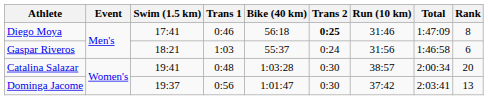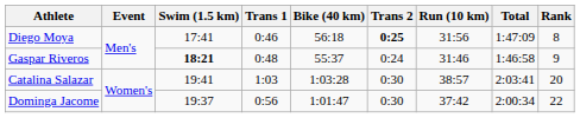Diego Moya | Run (10 km): 31:46 -> 31:56
Gaspar Riveros | Swim (1.5 km): normal -> bold
Gaspar Riveros | Trans 1: 1:03 -> 0:48
Gaspar Riveros | Run (10 km): 31:56 -> 31:46
Gaspar Riveros | Rank: 6 -> 9
Catalina Salazar | Trans 1: 0:48 -> 1:03
Catalina Salazar | Total: 2:00:34 -> 2:03:41
Dominga Jacome | Total: 2:03:41 -> 2:00:34
Dominga Jacome | Rank: 13 -> 22
